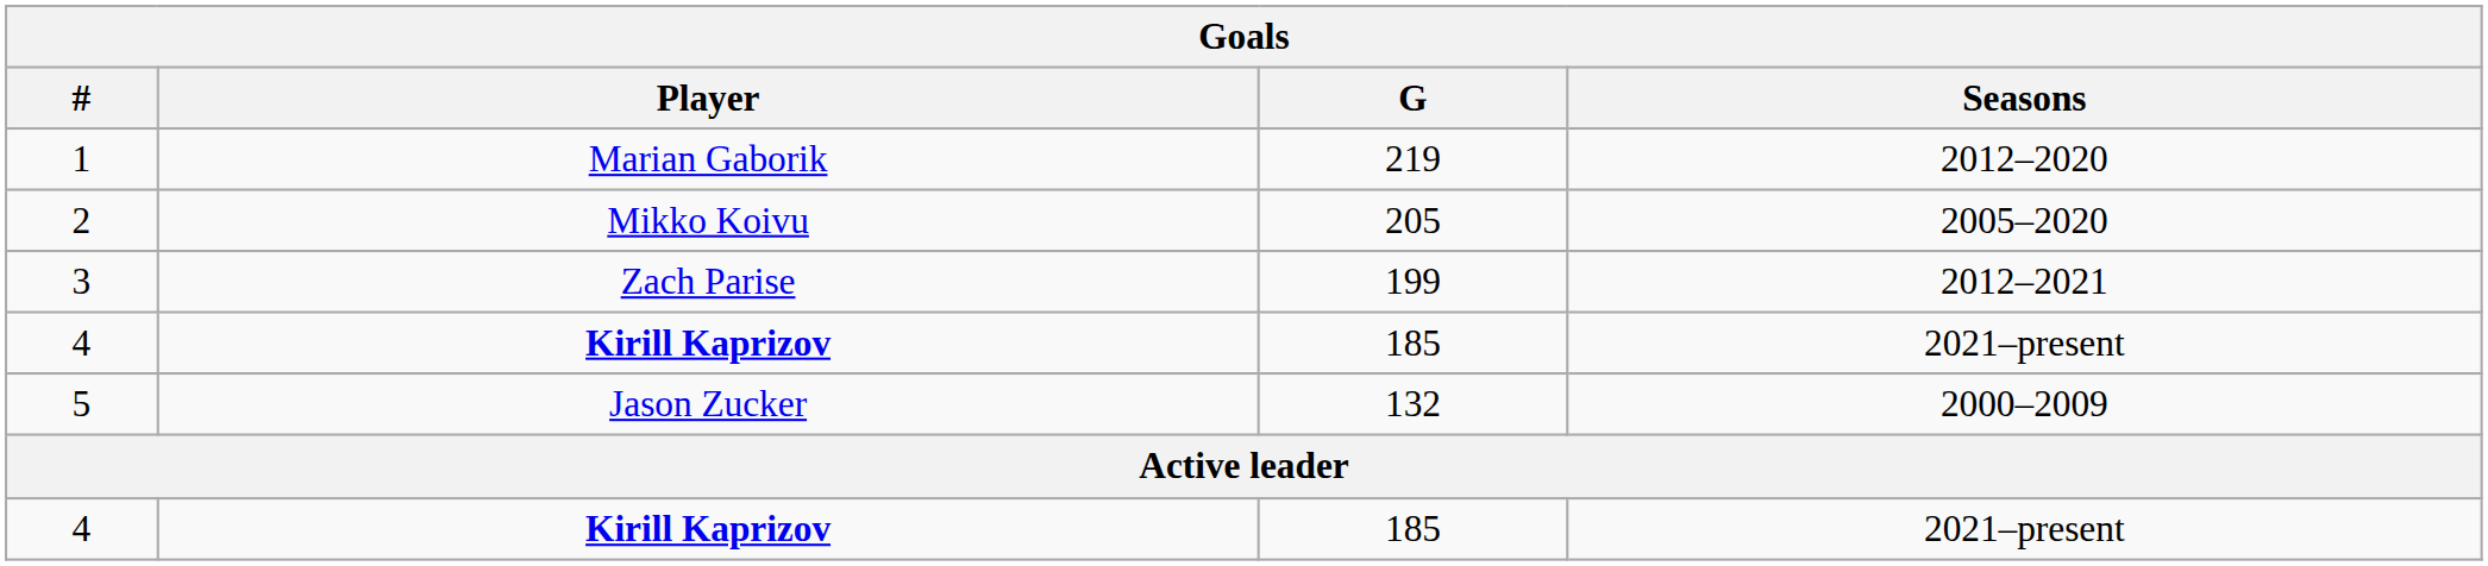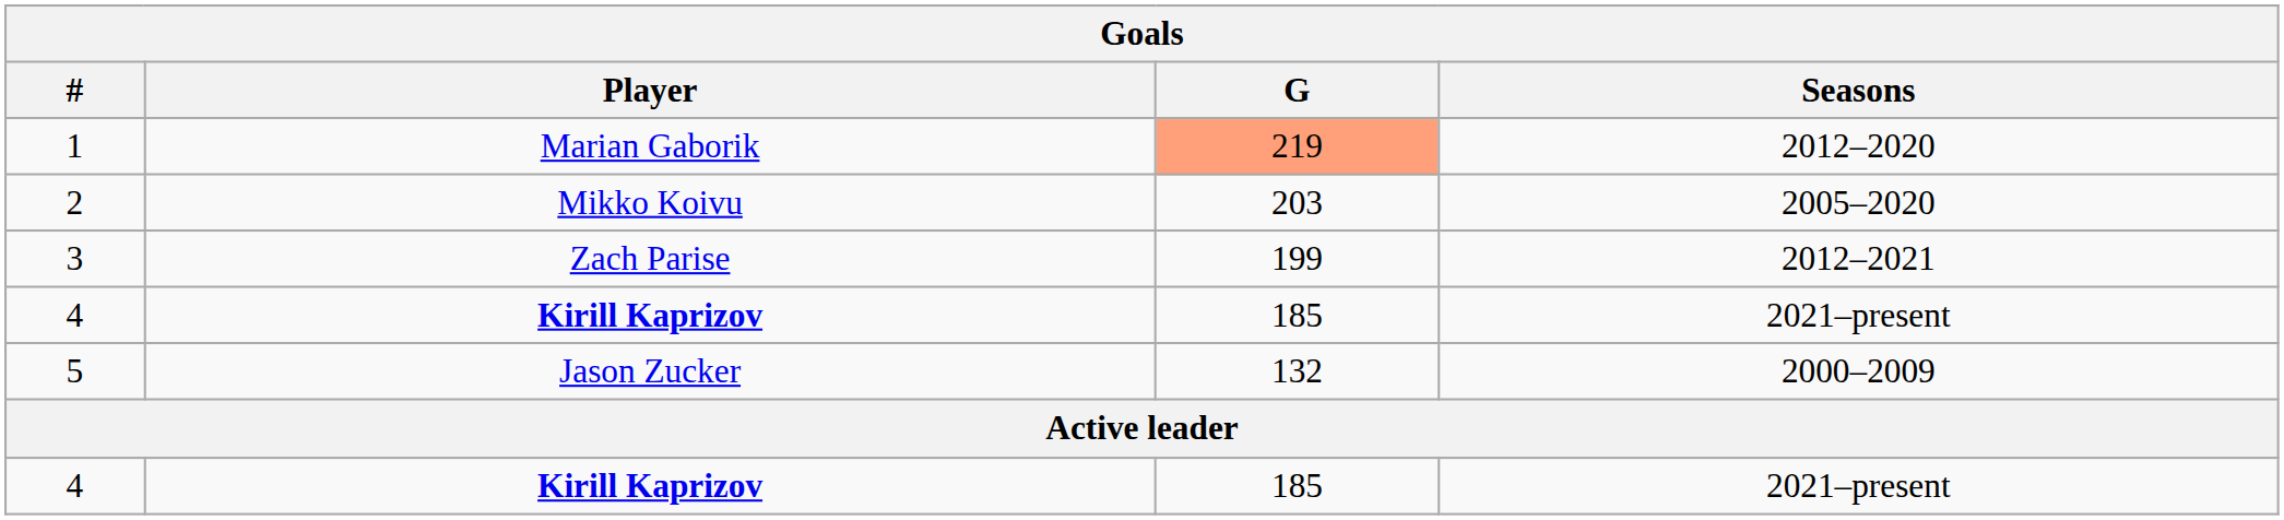1 | G: no background -> lightsalmon background
2 | G: 205 -> 203
